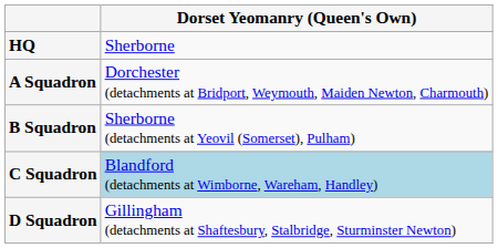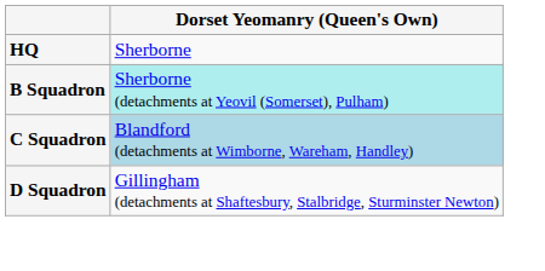- row: A Squadron | Dorchester (detachments at Bridport, Weymouth, Maiden Newton, Charmouth)
B Squadron | Dorset Yeomanry (Queen's Own): no background -> paleturquoise background
